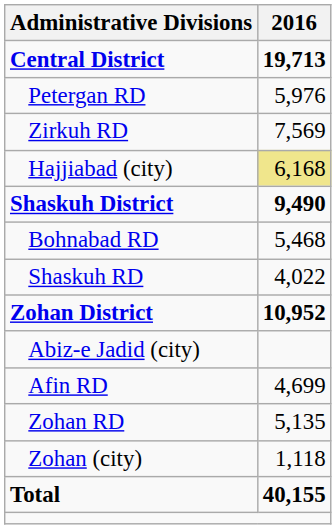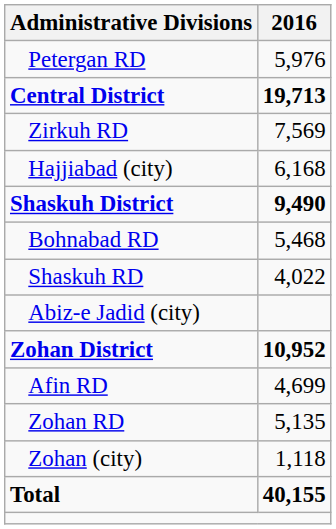rows swapped: Central District <-> Petergan RD
Hajjiabad (city) | 2016: khaki background -> no background
rows swapped: Abiz-e Jadid (city) <-> Zohan District
